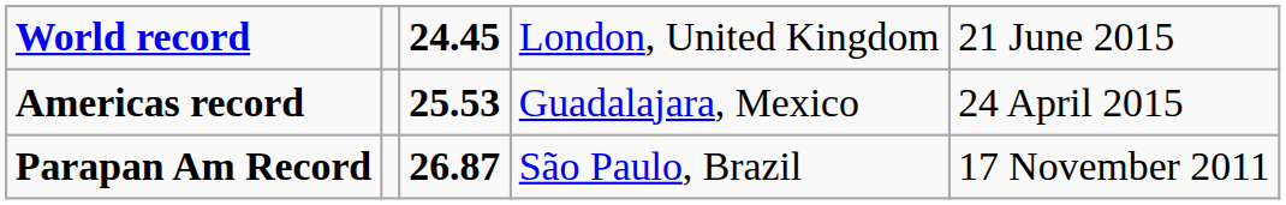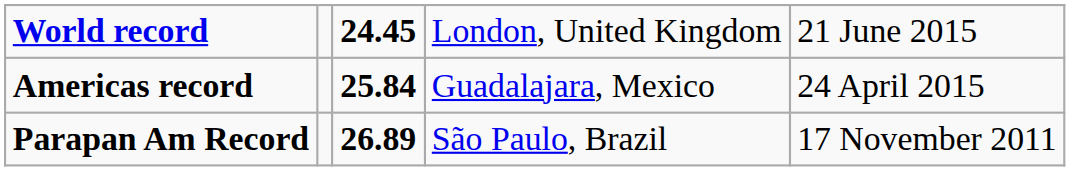Americas record | column 3: 25.53 -> 25.84
Parapan Am Record | column 3: 26.87 -> 26.89
